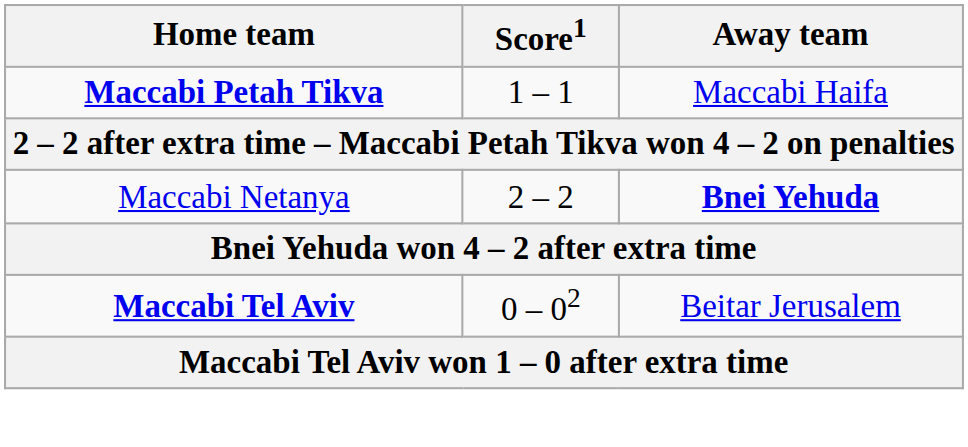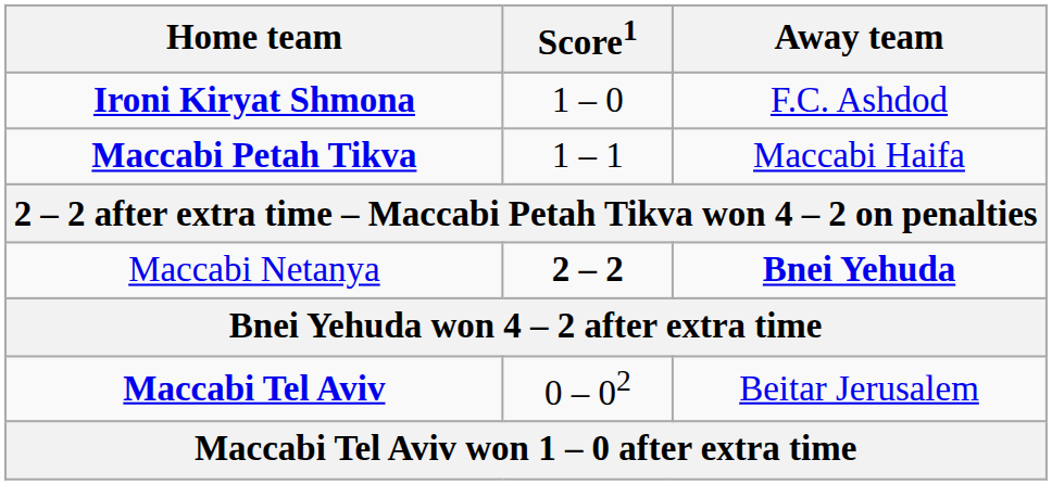+ row: Ironi Kiryat Shmona | 1 – 0 | F.C. Ashdod
Maccabi Netanya | Score1: normal -> bold
